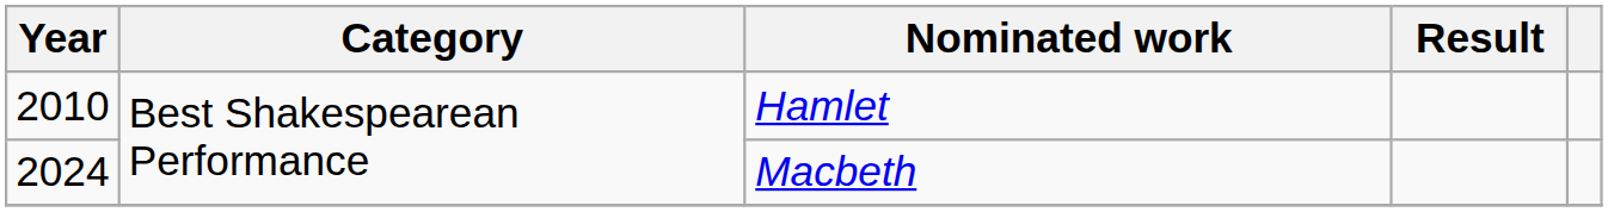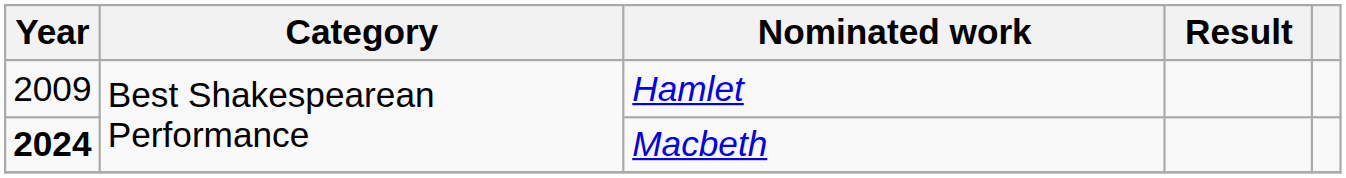Hamlet | Year: 2010 -> 2009
Macbeth | Year: normal -> bold
